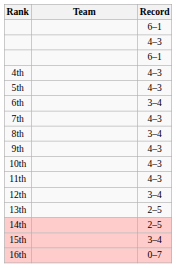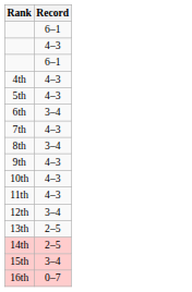- column: Team
